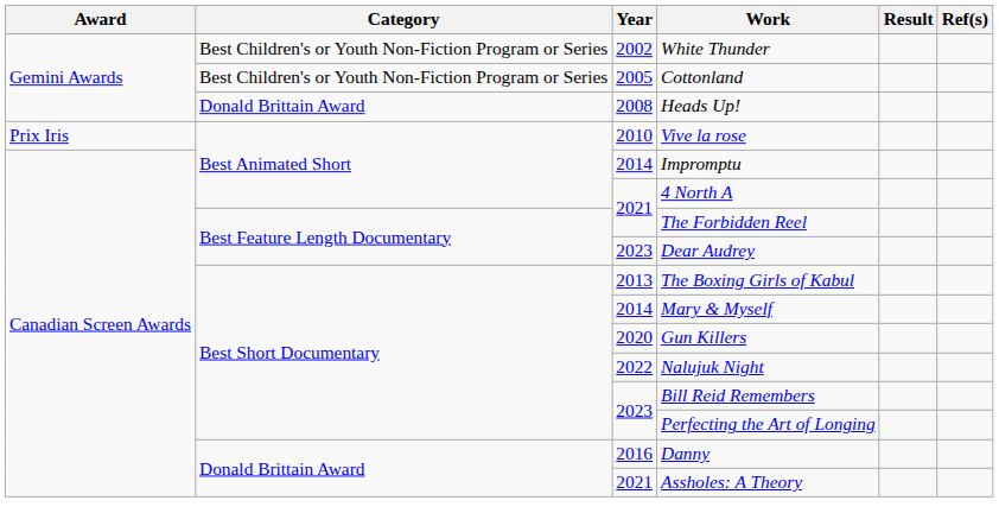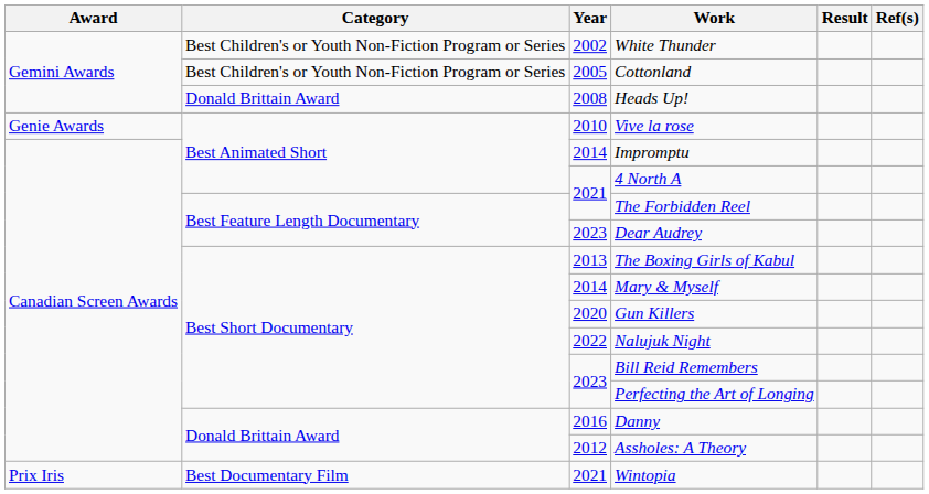Vive la rose | Award: Prix Iris -> Genie Awards
Assholes: A Theory | Year: 2021 -> 2012
+ row: Prix Iris | Best Documentary Film | 2021 | Wintopia
